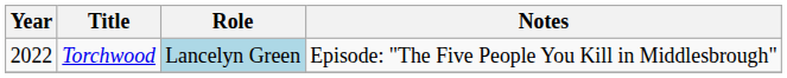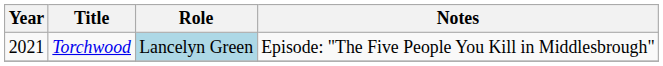Torchwood | Year: 2022 -> 2021
